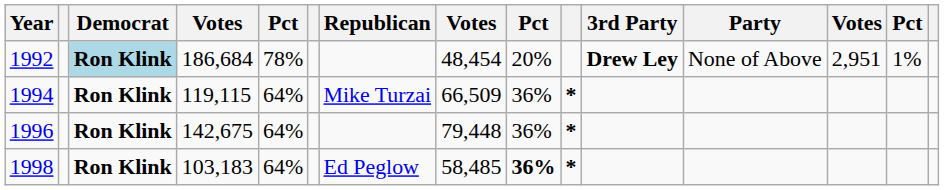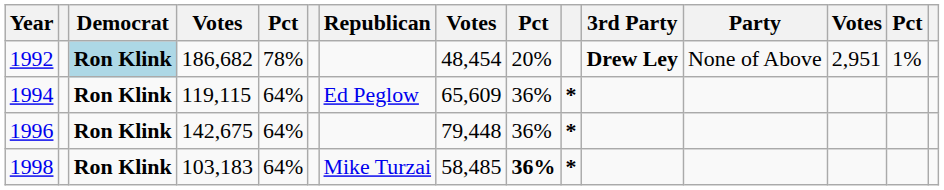1992 | column 4: 186,684 -> 186,682
1994 | Republican: Mike Turzai -> Ed Peglow
1994 | column 8: 66,509 -> 65,609
1998 | Republican: Ed Peglow -> Mike Turzai
